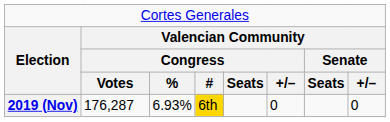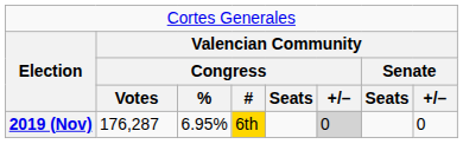2019 (Nov) | column 3: 6.93% -> 6.95%
2019 (Nov) | column 6: no background -> lightgrey background
